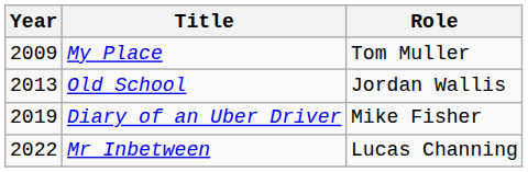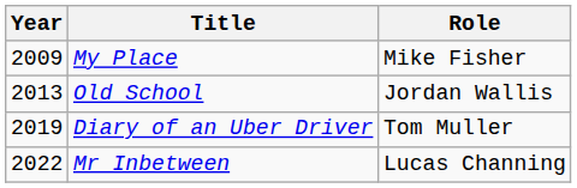My Place | Role: Tom Muller -> Mike Fisher
Diary of an Uber Driver | Role: Mike Fisher -> Tom Muller
